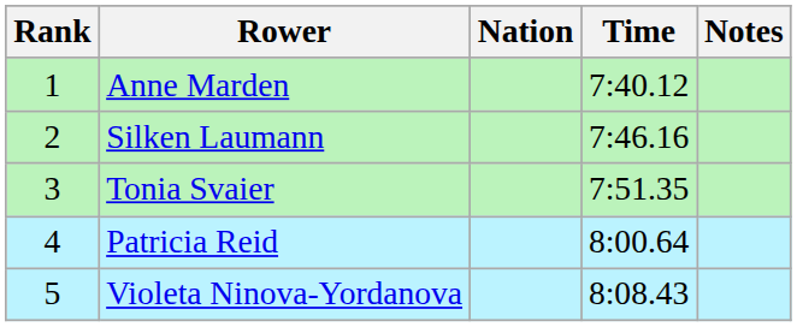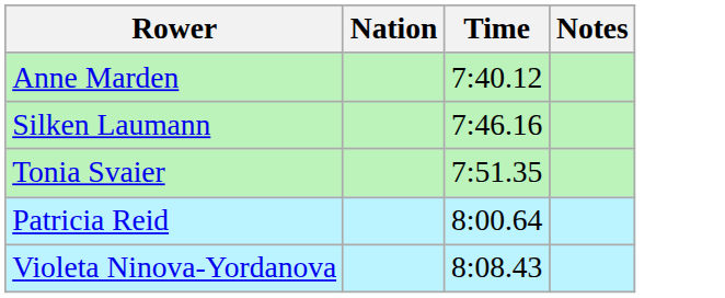- column: Rank | 1 | 2 | 3 | 4 | 5
